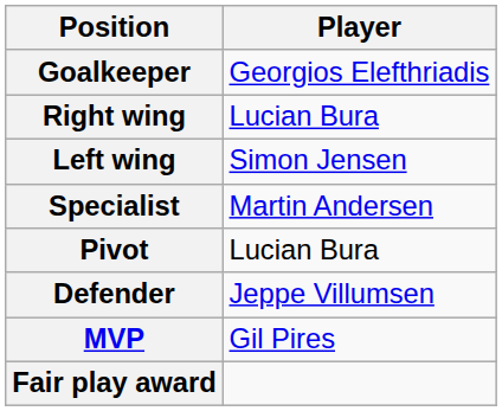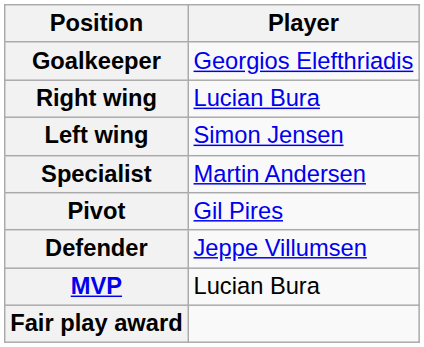Pivot | Player: Lucian Bura -> Gil Pires
MVP | Player: Gil Pires -> Lucian Bura
